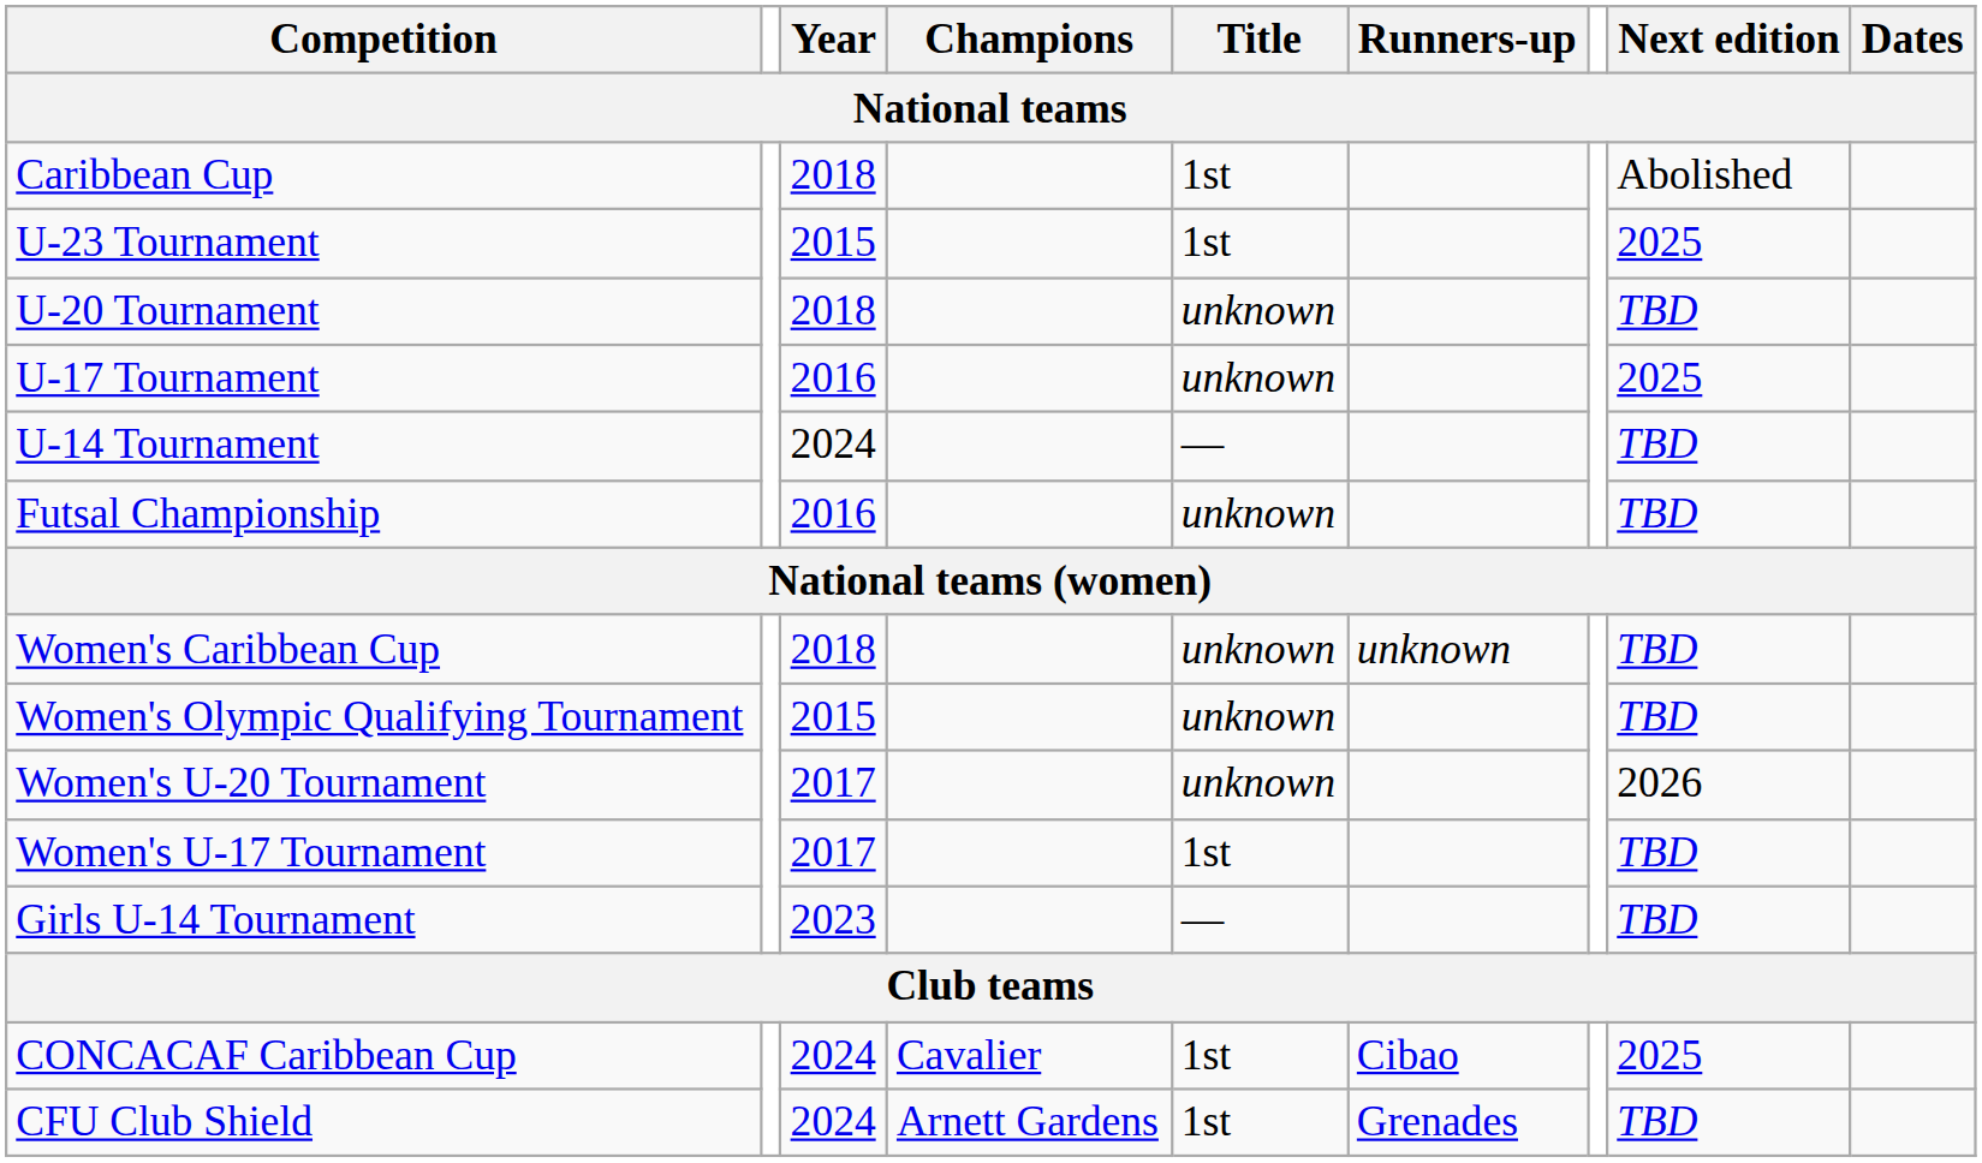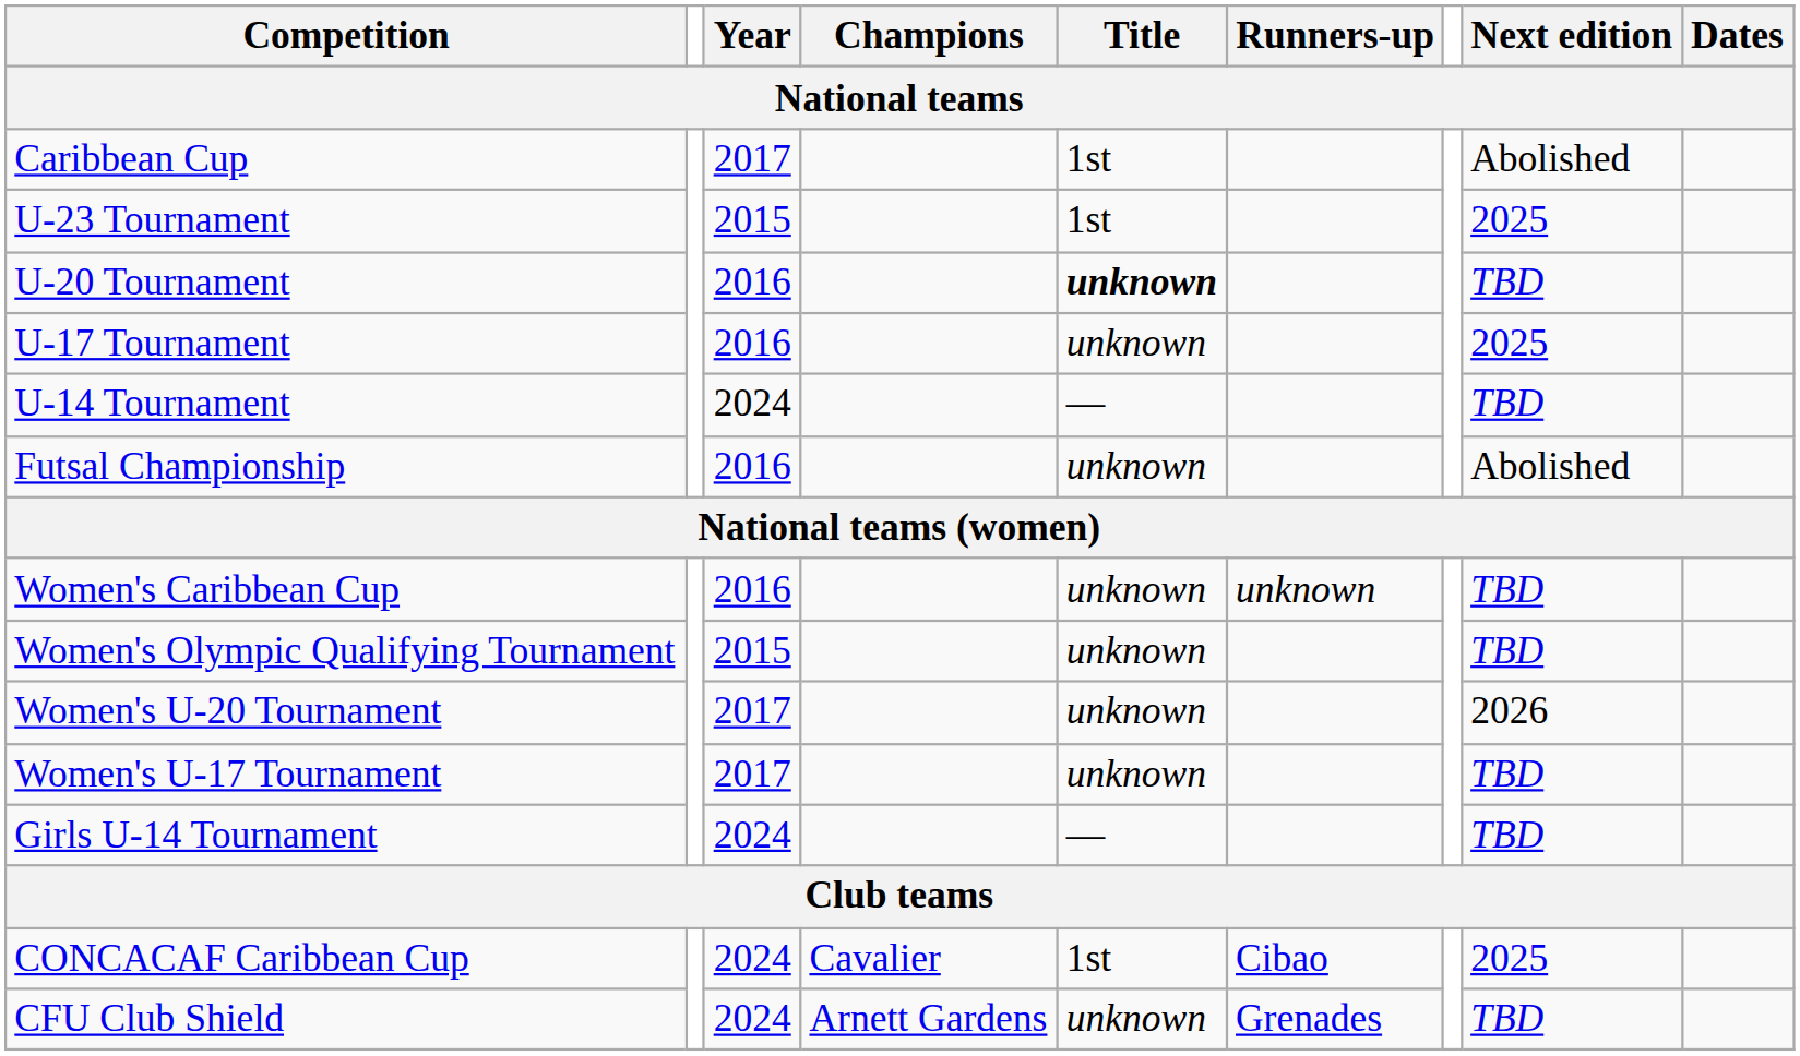Caribbean Cup | Year: 2018 -> 2017
U-20 Tournament | Year: 2018 -> 2016
U-20 Tournament | Title: normal -> bold
Futsal Championship | Next edition: TBD -> Abolished
Women's Caribbean Cup | Year: 2018 -> 2016
Women's U-17 Tournament | Title: 1st -> unknown
Girls U-14 Tournament | Year: 2023 -> 2024
CFU Club Shield | Title: 1st -> unknown
